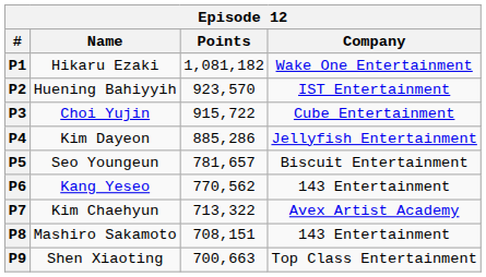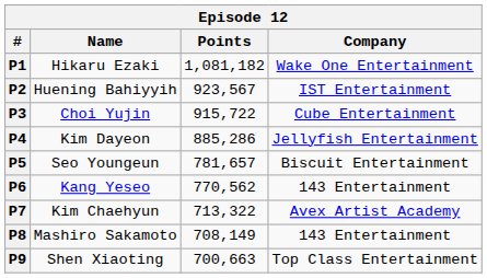P2 | Points: 923,570 -> 923,567
P8 | Points: 708,151 -> 708,149
